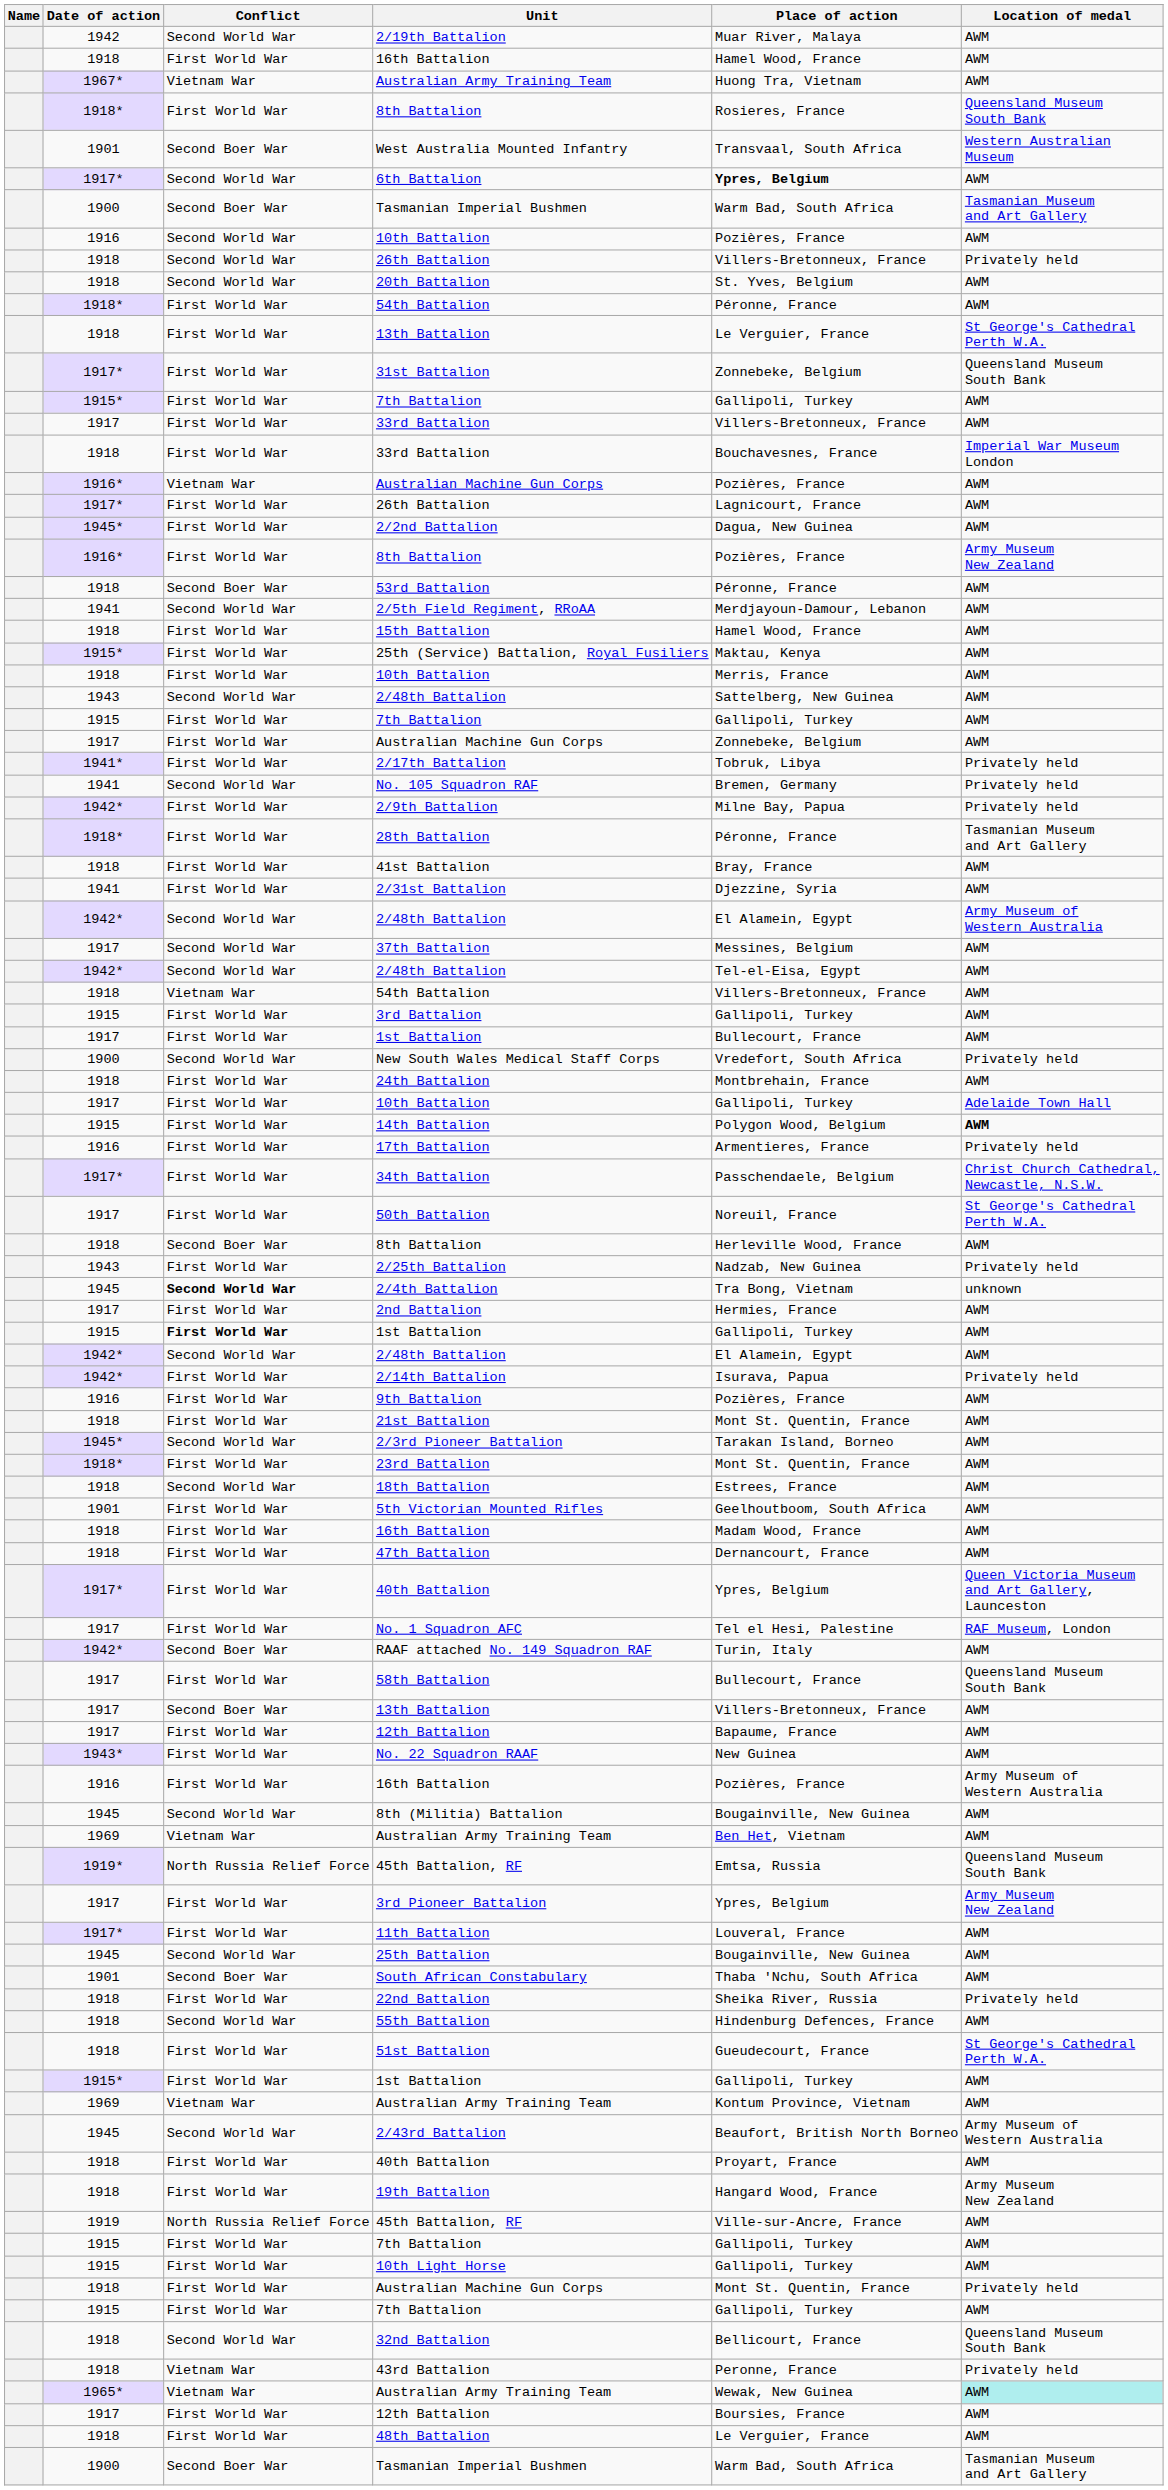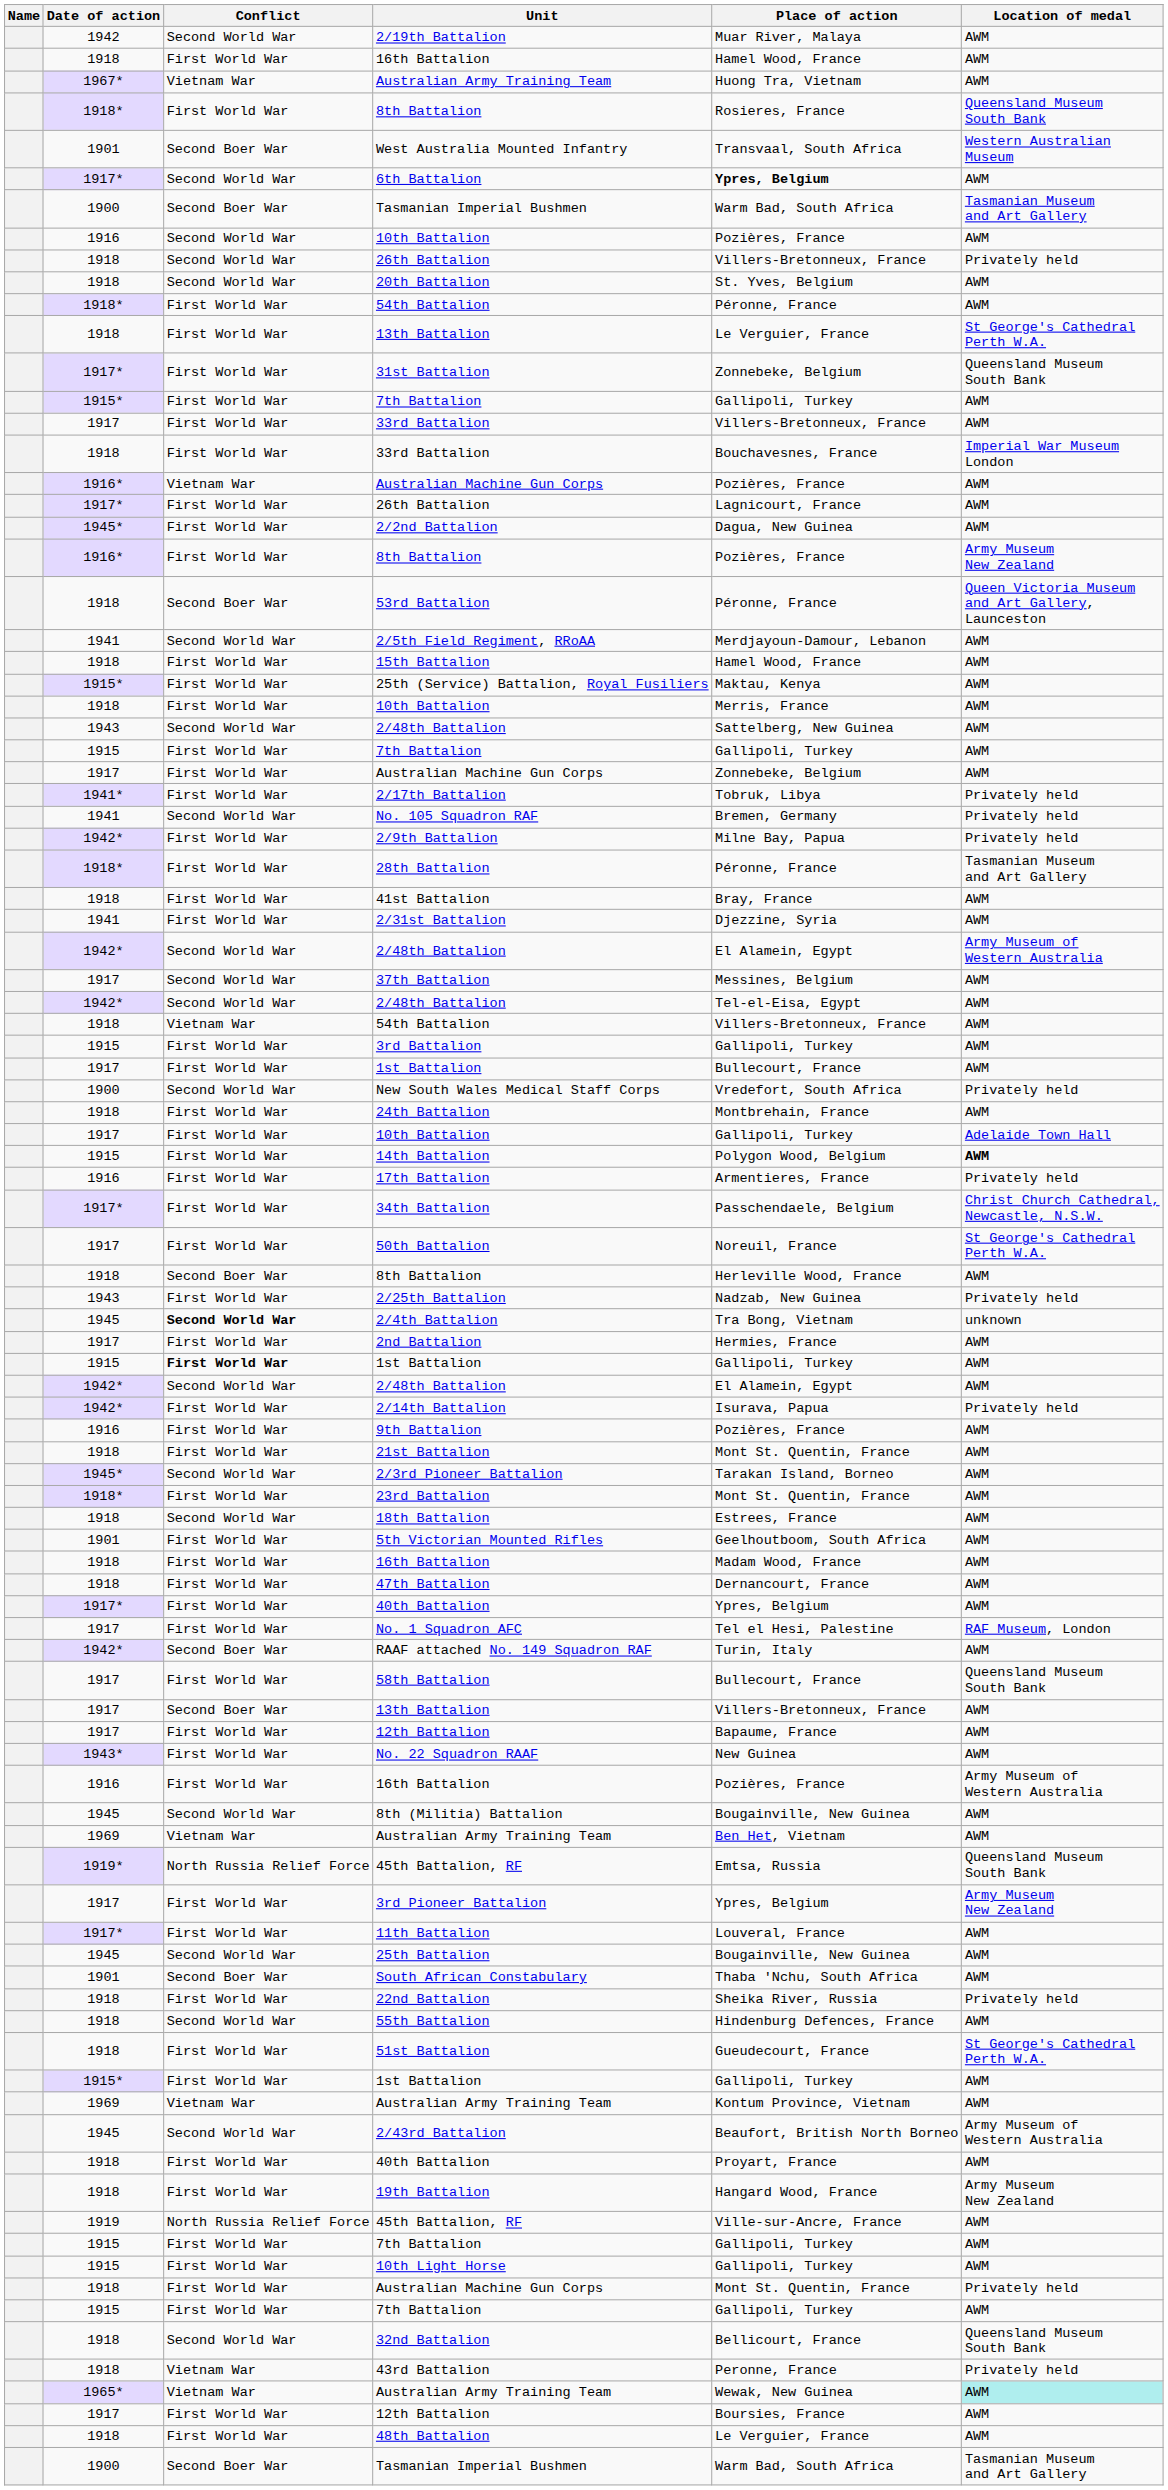53rd Battalion | Location of medal: AWM -> Queen Victoria Museum and Art Gallery, Launceston
1917* / 40th Battalion | Location of medal: Queen Victoria Museum and Art Gallery, Launceston -> AWM
